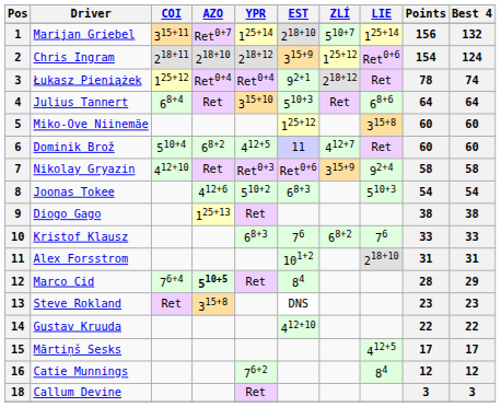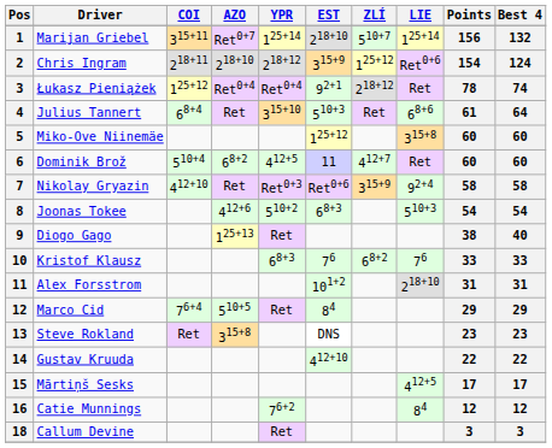Julius Tannert | Points: 64 -> 61
Diogo Gago | Best 4: 38 -> 40
Marco Cid | AZO: bold -> normal
Marco Cid | Points: 28 -> 29
